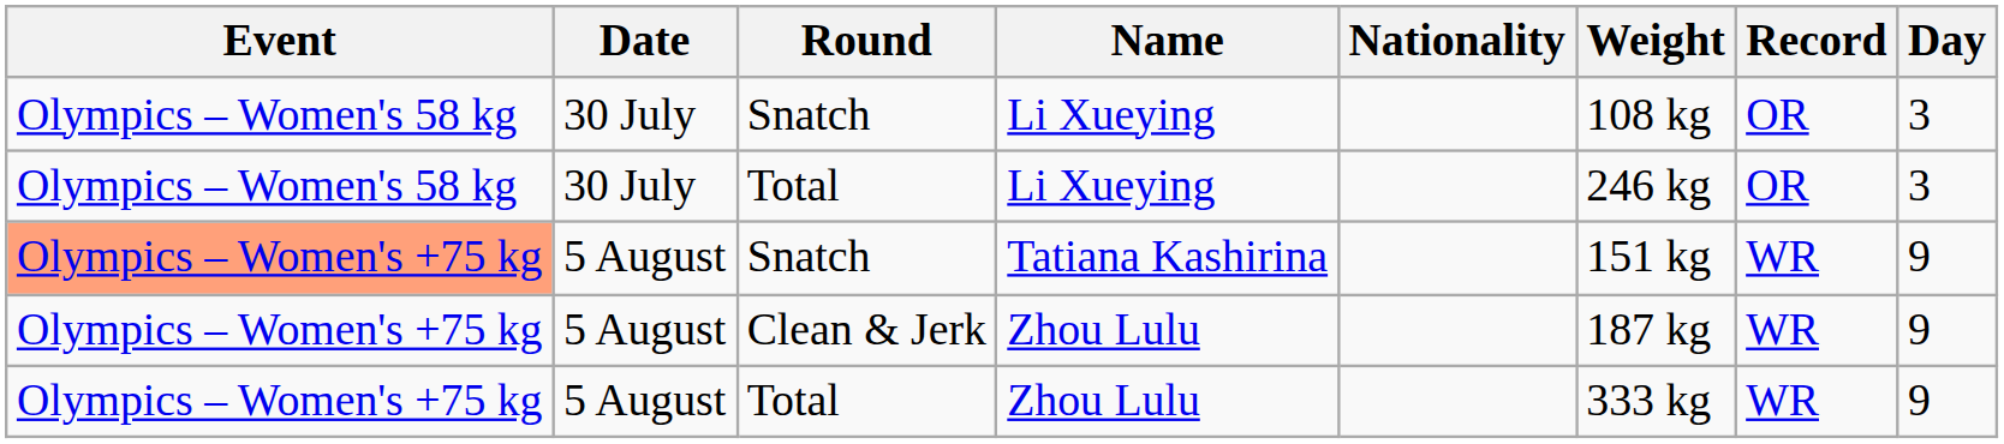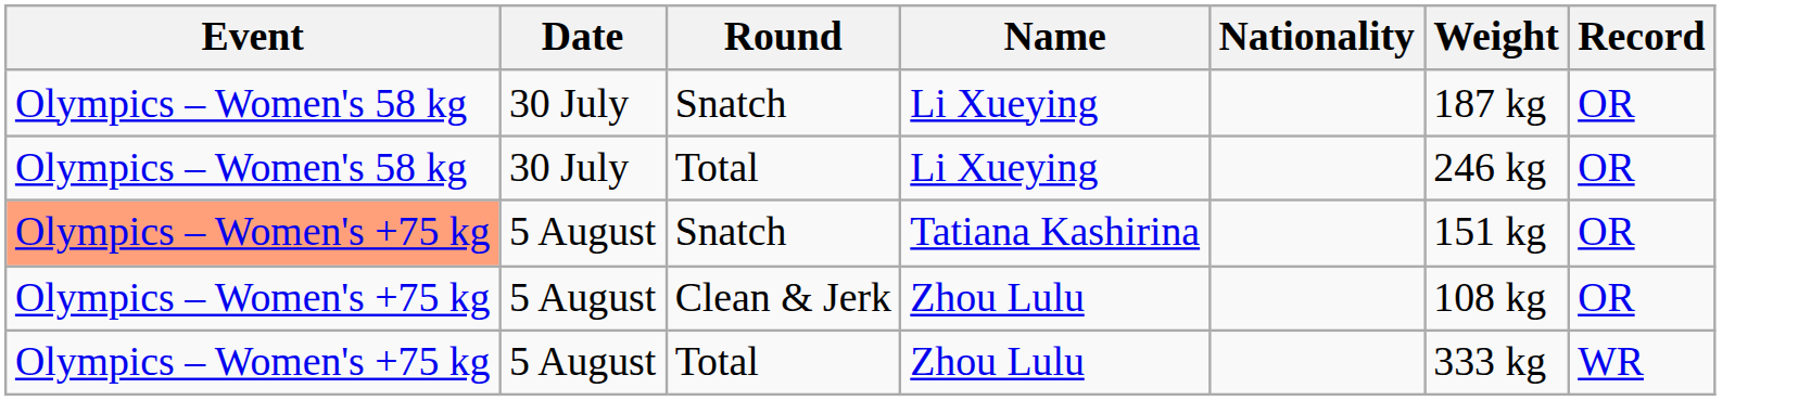- column: Day | 3 | 3 | 9 | 9 | 9
Snatch / Li Xueying | Weight: 108 kg -> 187 kg
Snatch / Tatiana Kashirina | Record: WR -> OR
Clean & Jerk | Weight: 187 kg -> 108 kg
Clean & Jerk | Record: WR -> OR
